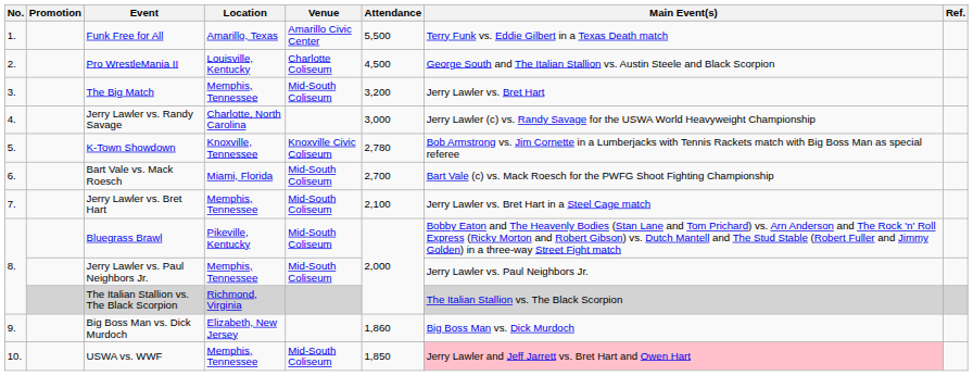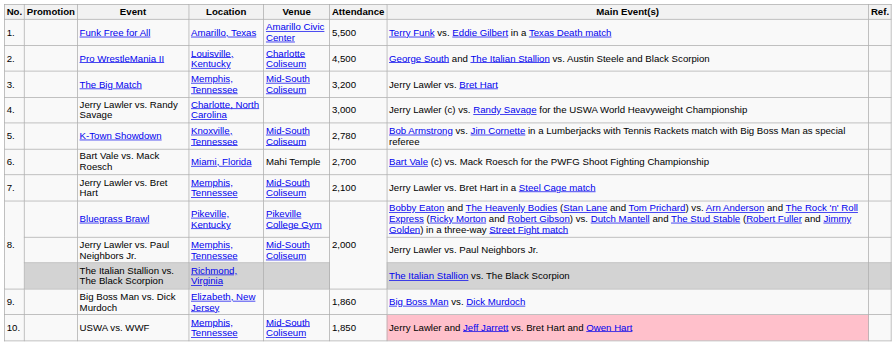K-Town Showdown | Venue: Knoxville Civic Coliseum -> Mid-South Coliseum
Bart Vale vs. Mack Roesch | Venue: Mid-South Coliseum -> Mahi Temple
Bluegrass Brawl | Venue: Mid-South Coliseum -> Pikeville College Gym
